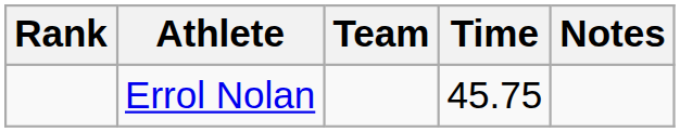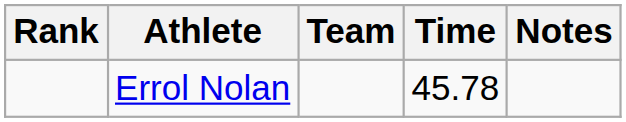Errol Nolan | Time: 45.75 -> 45.78
